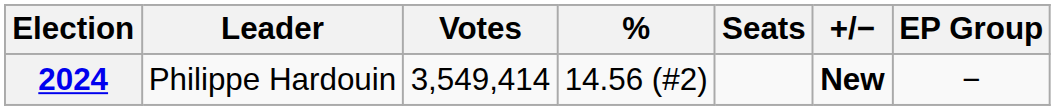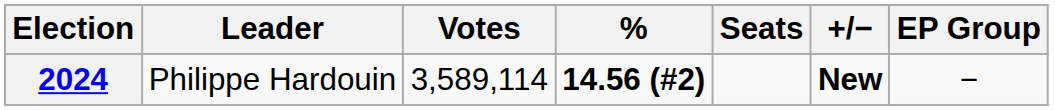2024 | Votes: 3,549,414 -> 3,589,114
2024 | %: normal -> bold
